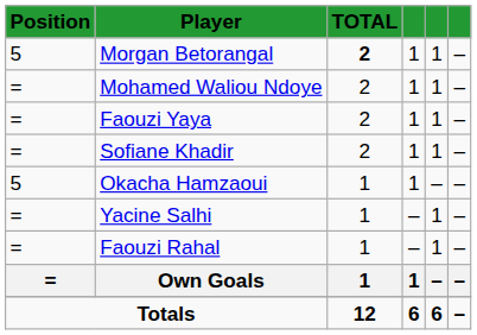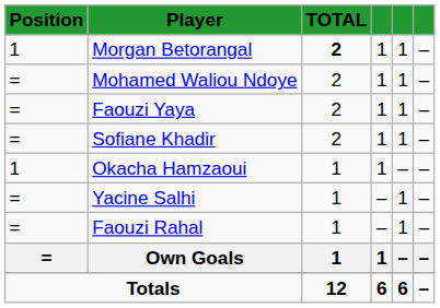Morgan Betorangal | Position: 5 -> 1
Okacha Hamzaoui | Position: 5 -> 1
